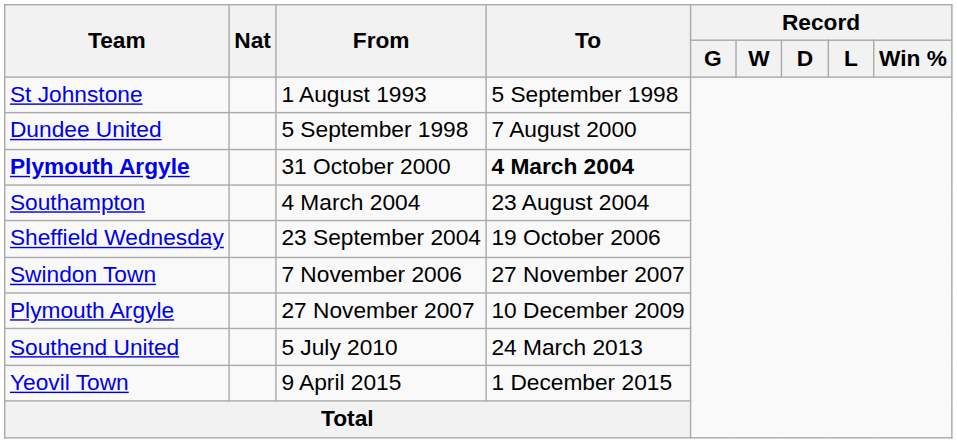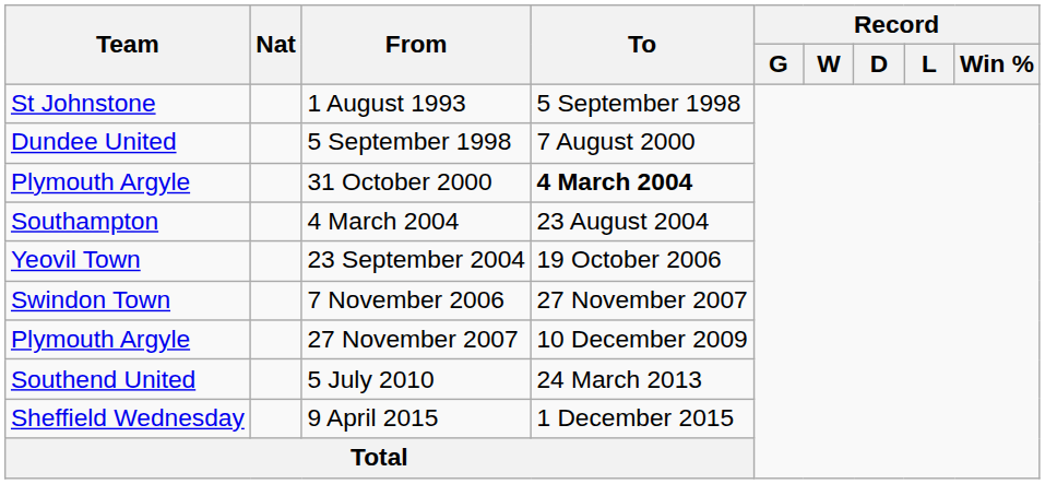31 October 2000 | Team: bold -> normal
23 September 2004 | Team: Sheffield Wednesday -> Yeovil Town
9 April 2015 | Team: Yeovil Town -> Sheffield Wednesday
